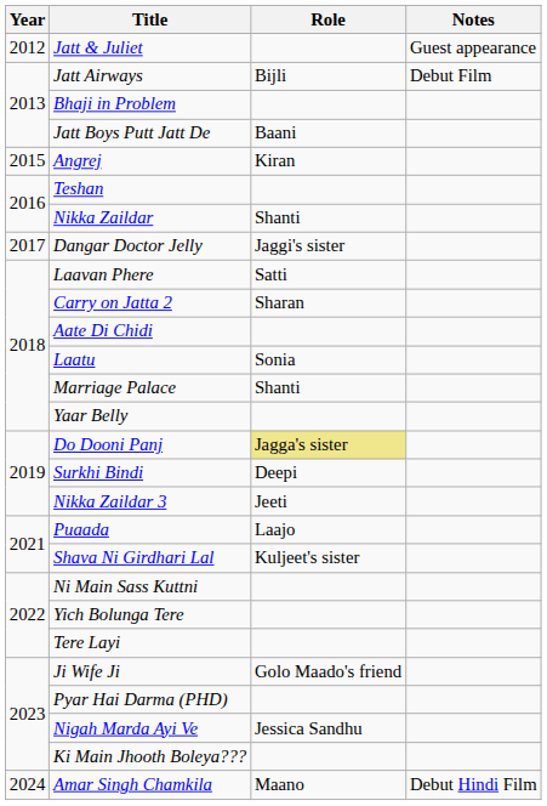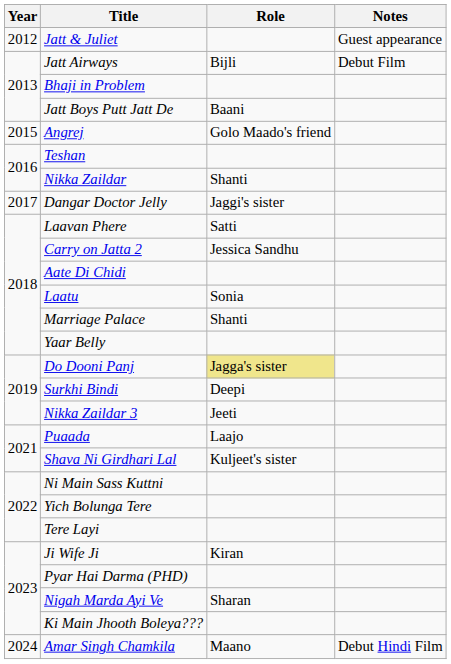Angrej | Role: Kiran -> Golo Maado's friend
Carry on Jatta 2 | Role: Sharan -> Jessica Sandhu
Ji Wife Ji | Role: Golo Maado's friend -> Kiran
Nigah Marda Ayi Ve | Role: Jessica Sandhu -> Sharan
